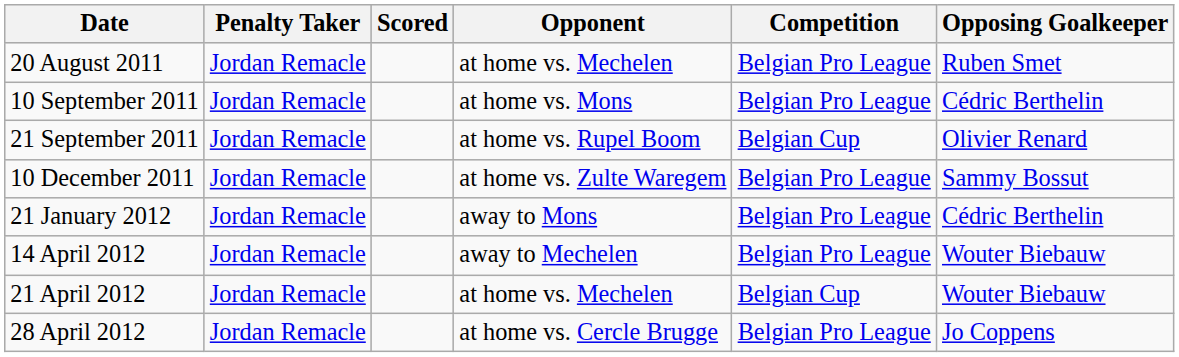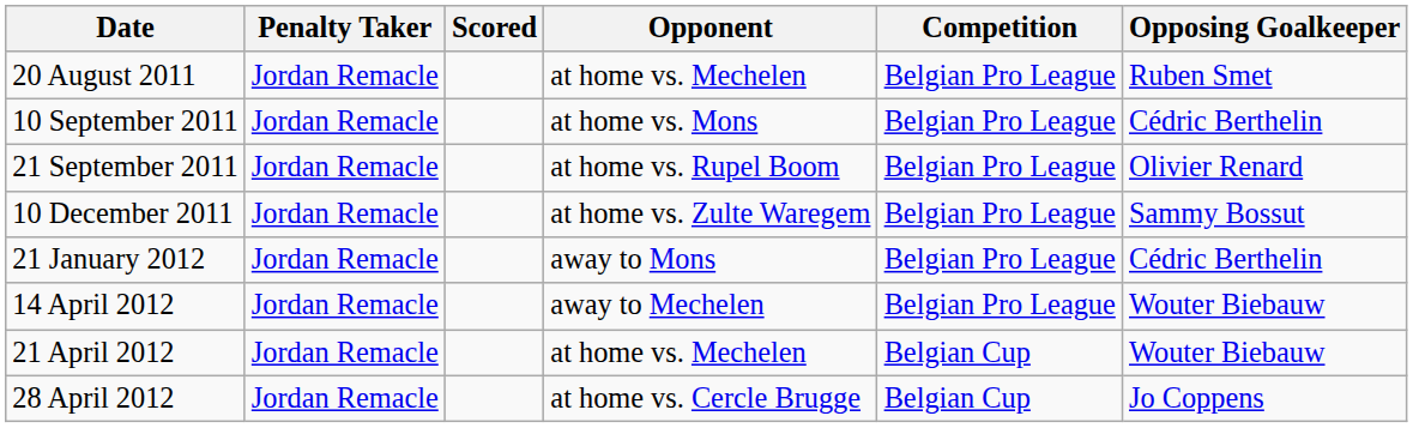21 September 2011 | Competition: Belgian Cup -> Belgian Pro League
28 April 2012 | Competition: Belgian Pro League -> Belgian Cup
